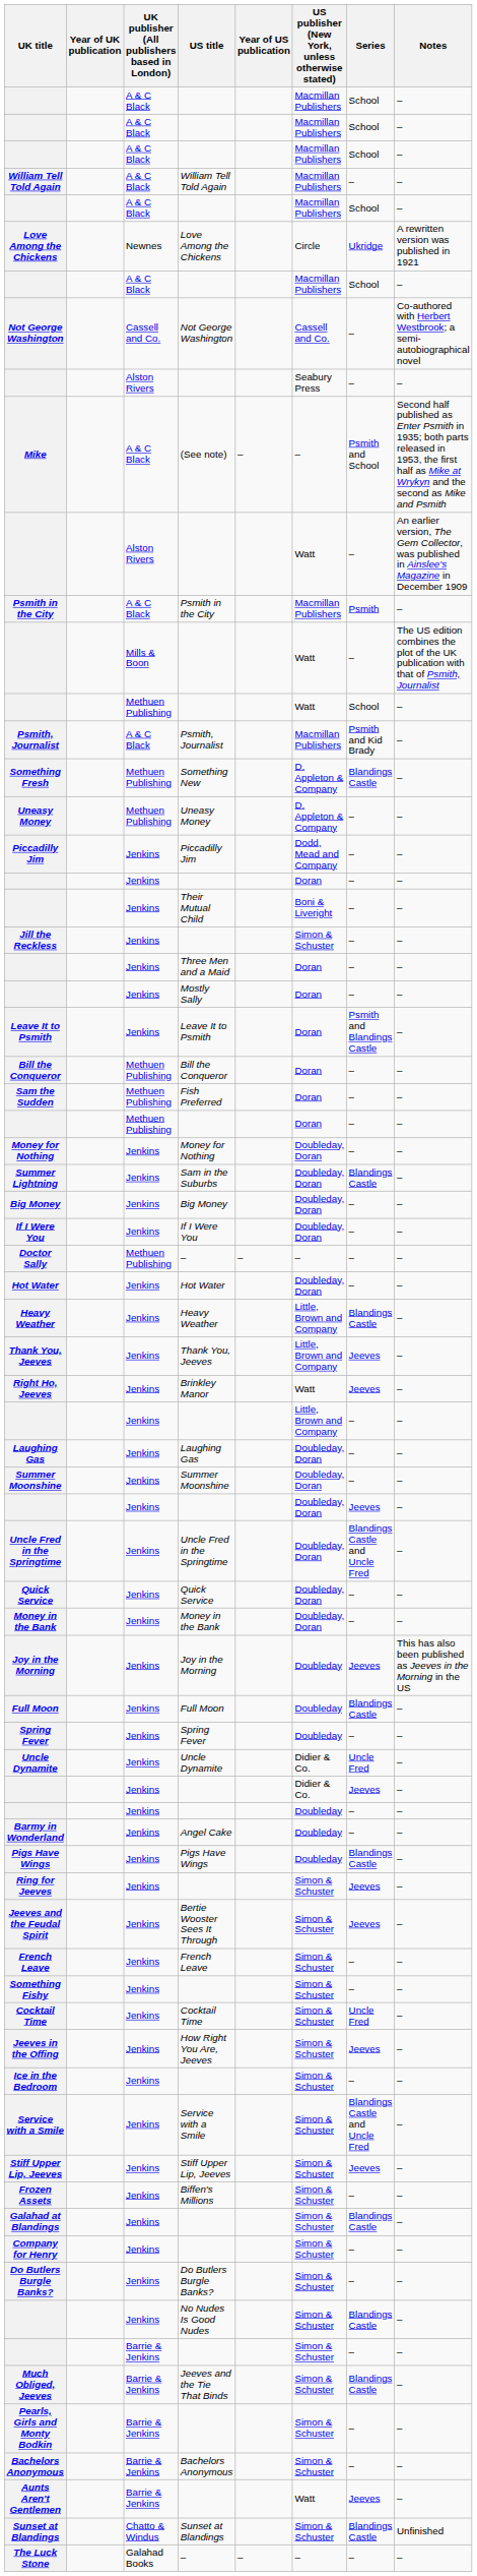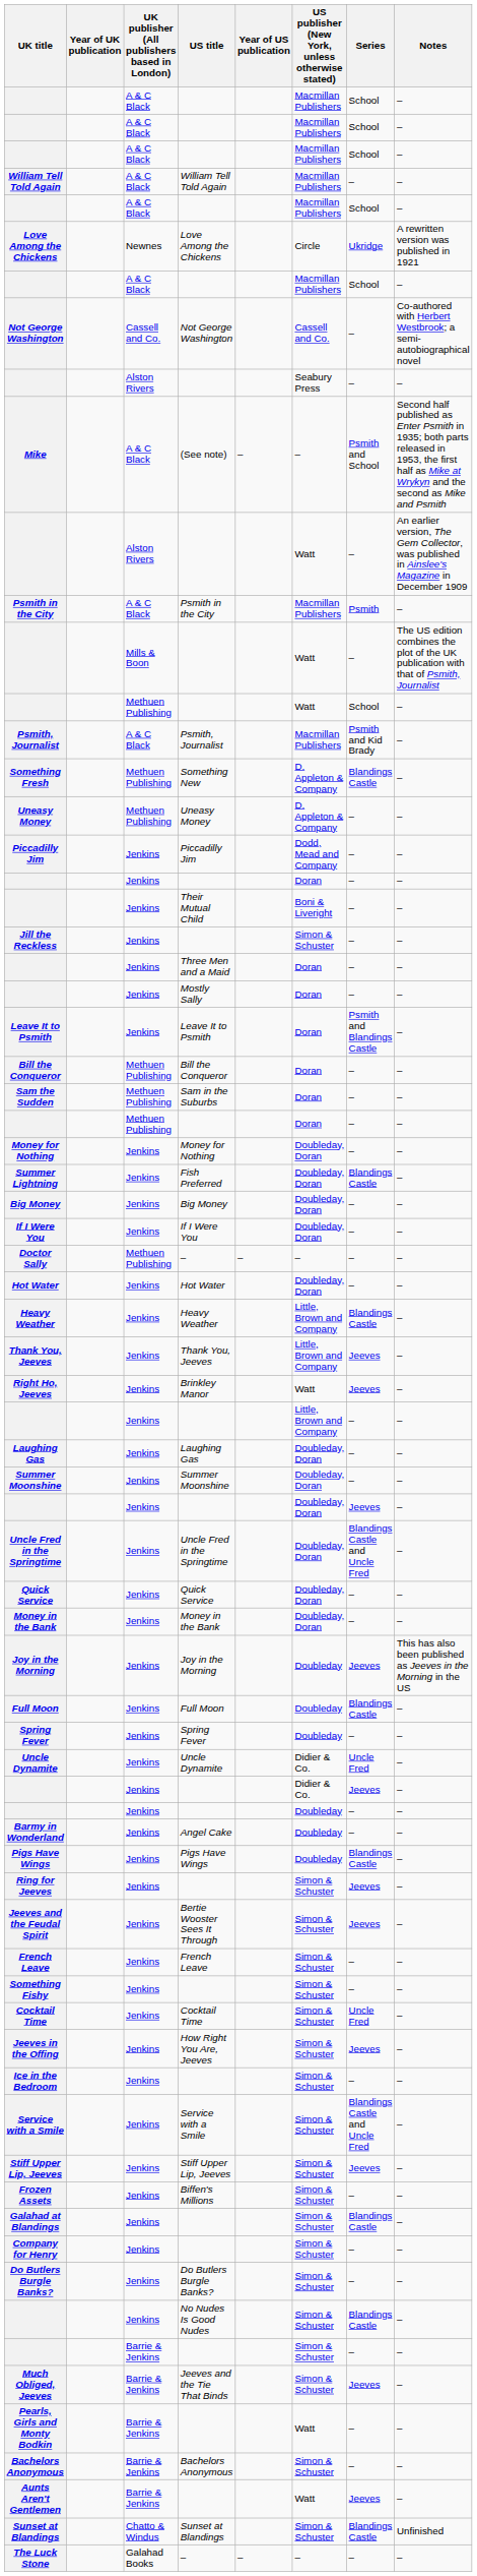Sam the Sudden | US title: Fish Preferred -> Sam in the Suburbs
Summer Lightning | US title: Sam in the Suburbs -> Fish Preferred
Much Obliged, Jeeves | Series: Blandings Castle -> Jeeves
Pearls, Girls and Monty Bodkin | US publisher (New York, unless otherwise stated): Simon & Schuster -> Watt
